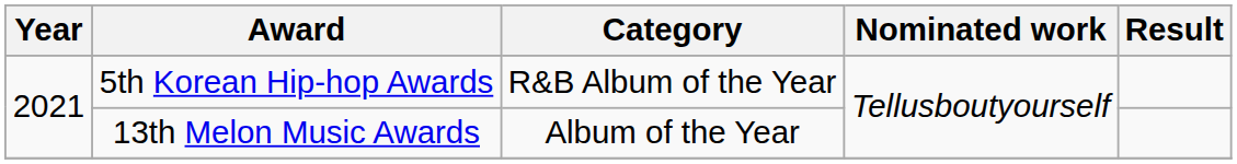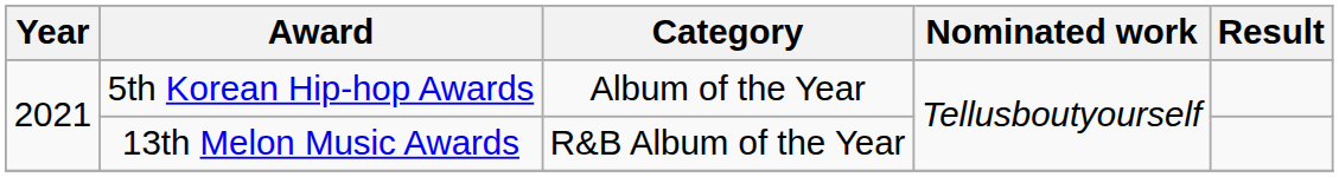5th Korean Hip-hop Awards | Category: R&B Album of the Year -> Album of the Year
13th Melon Music Awards | Category: Album of the Year -> R&B Album of the Year
